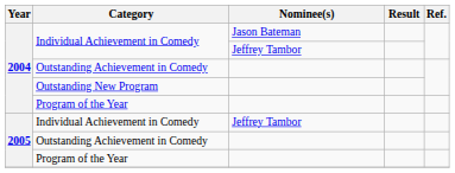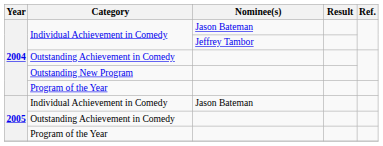2005 / Individual Achievement in Comedy | Nominee(s): Jeffrey Tambor -> Jason Bateman
